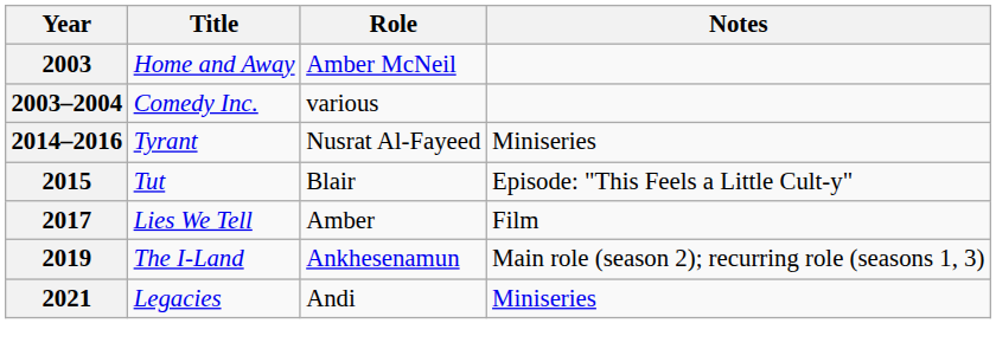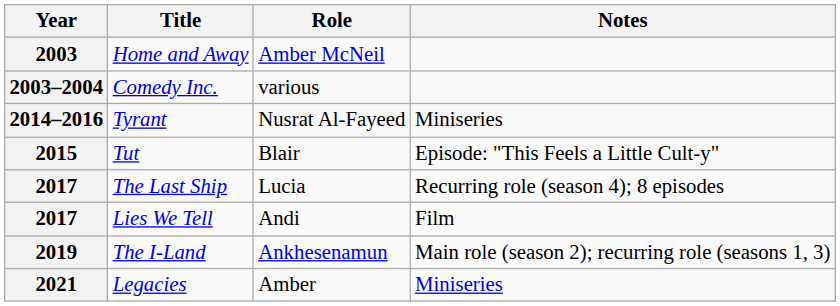+ row: 2017 | The Last Ship | Lucia | Recurring role (season 4); 8 episodes
Lies We Tell | Role: Amber -> Andi
Legacies | Role: Andi -> Amber
